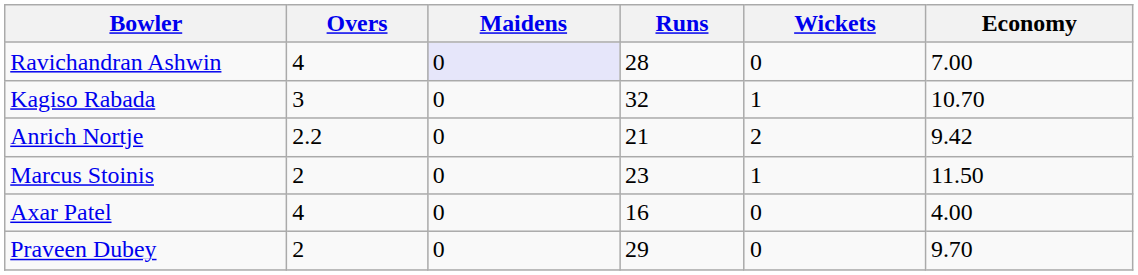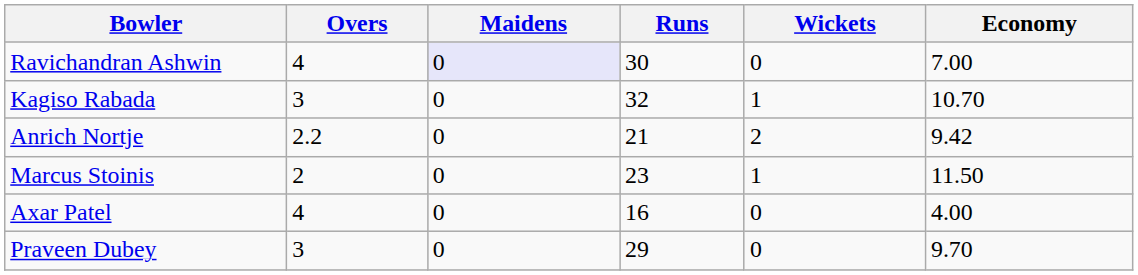Ravichandran Ashwin | Runs: 28 -> 30
Praveen Dubey | Overs: 2 -> 3
